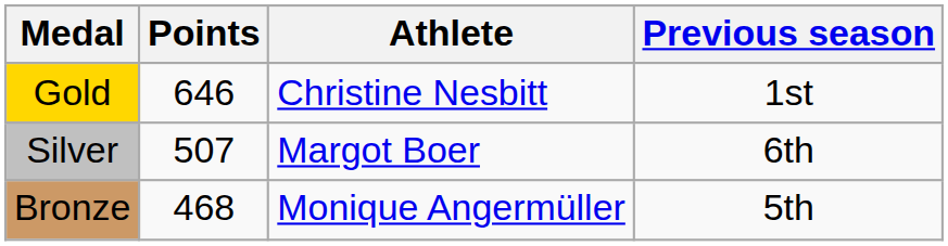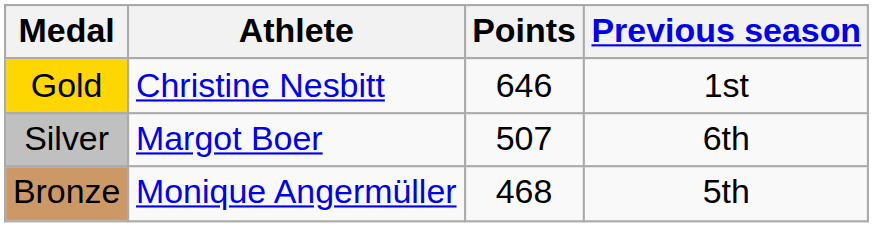columns swapped: Athlete <-> Points
